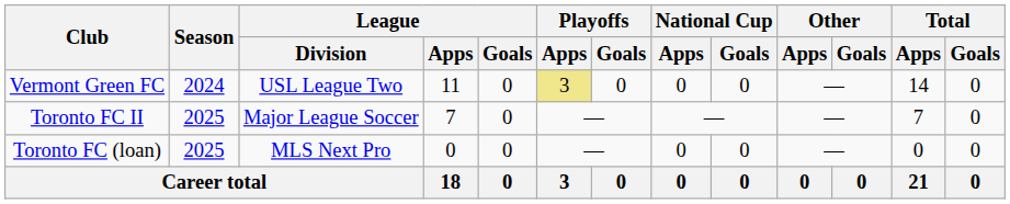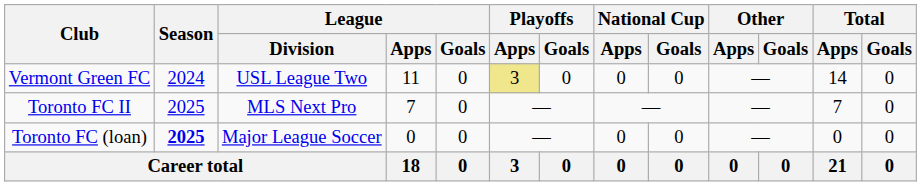Toronto FC II | League / Division: Major League Soccer -> MLS Next Pro
Toronto FC (loan) | Season: normal -> bold
Toronto FC (loan) | League / Division: MLS Next Pro -> Major League Soccer
